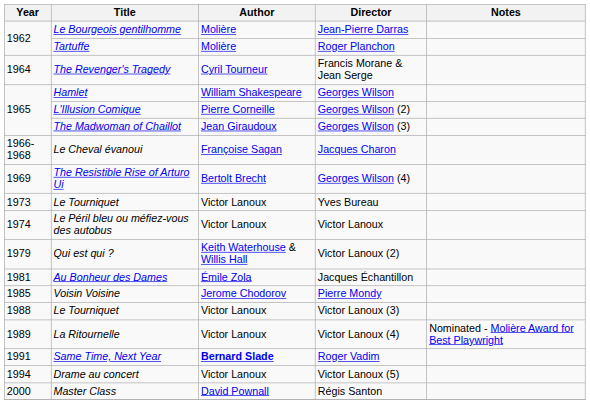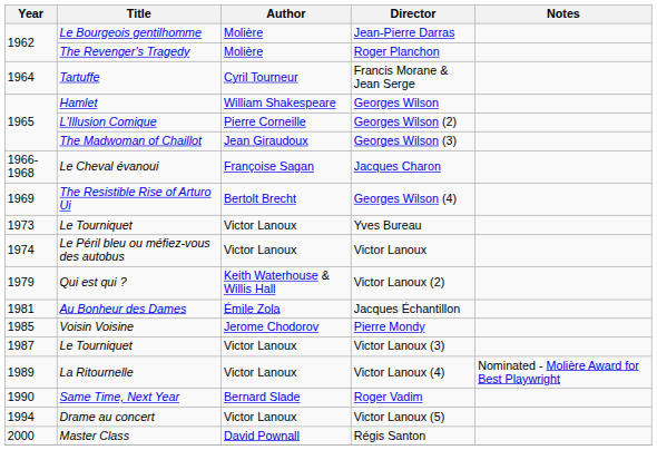Roger Planchon | Title: Tartuffe -> The Revenger's Tragedy
Francis Morane & Jean Serge | Title: The Revenger's Tragedy -> Tartuffe
Victor Lanoux (3) | Year: 1988 -> 1987
Roger Vadim | Year: 1991 -> 1990
Roger Vadim | Author: bold -> normal
